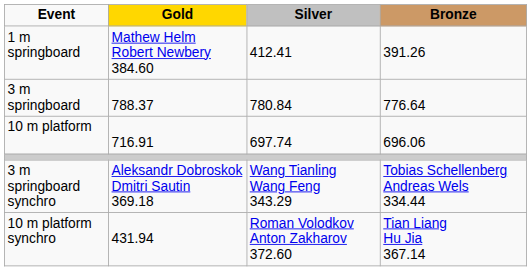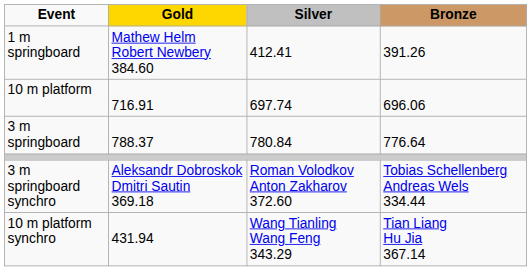rows swapped: 3 m springboard <-> 10 m platform
3 m springboard synchro | Silver: Wang Tianling Wang Feng 343.29 -> Roman Volodkov Anton Zakharov 372.60
10 m platform synchro | Silver: Roman Volodkov Anton Zakharov 372.60 -> Wang Tianling Wang Feng 343.29
